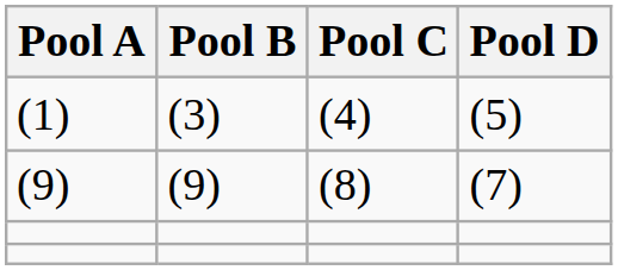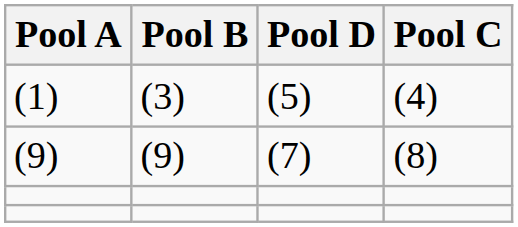columns swapped: Pool C <-> Pool D
